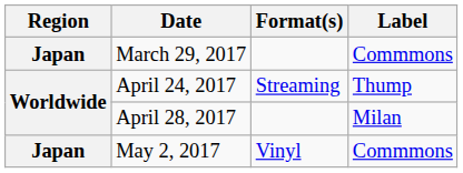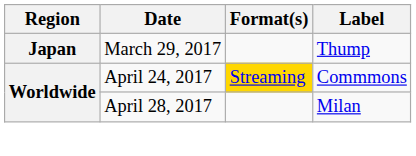March 29, 2017 | Label: Commmons -> Thump
April 24, 2017 | Format(s): no background -> gold background
April 24, 2017 | Label: Thump -> Commmons
- row: Japan | May 2, 2017 | Vinyl | Commmons
